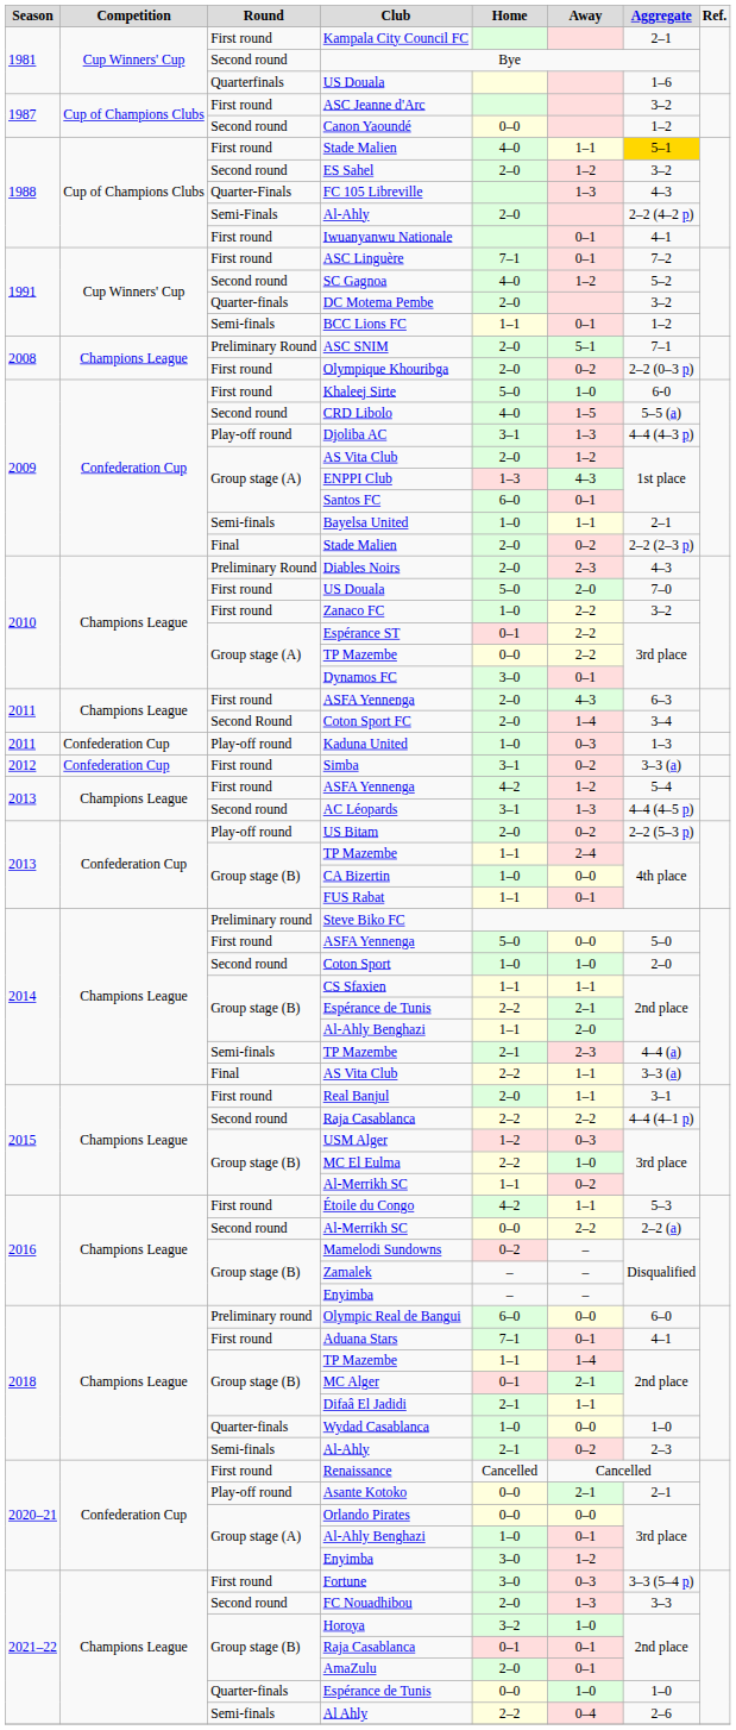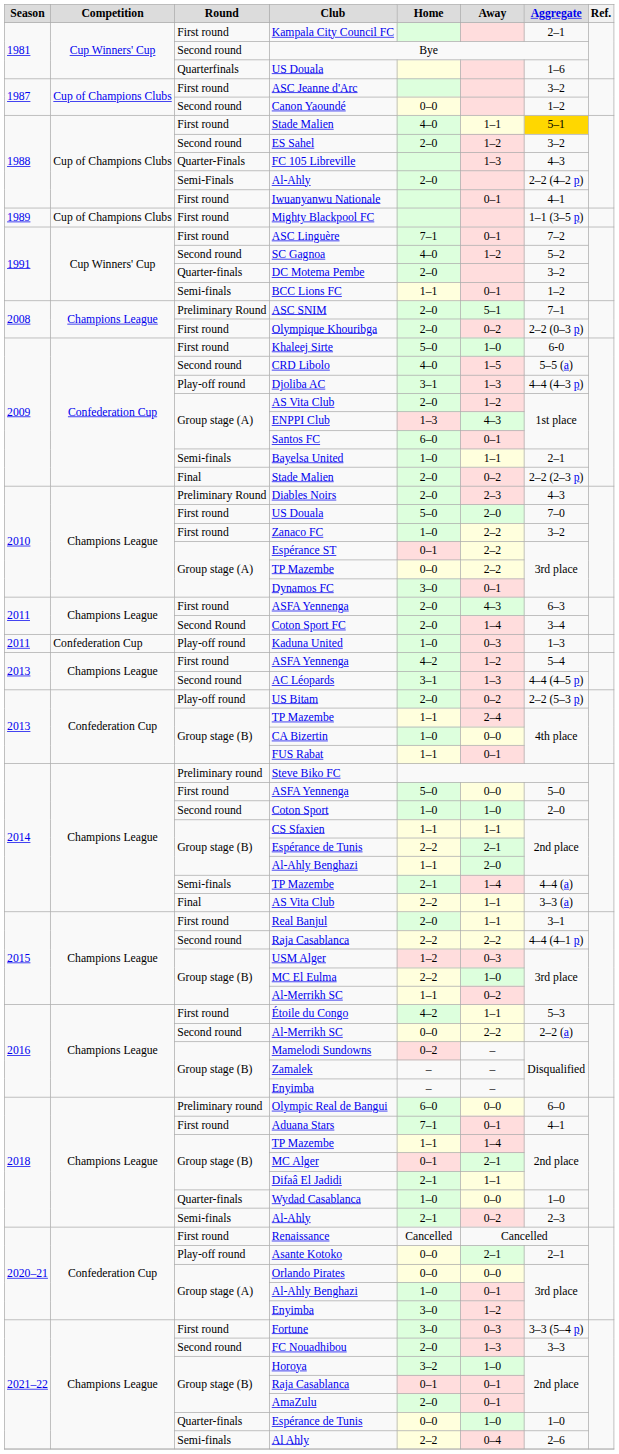+ row: 1989 | Cup of Champions Clubs | First round | Mighty Blackpool FC | 1–1 (3–5 p)
- row: 2012 | Confederation Cup | First round | Simba | 3–1 | 0–2 | 3–3 (a)
2014 / TP Mazembe | Away: 2–3 -> 1–4
